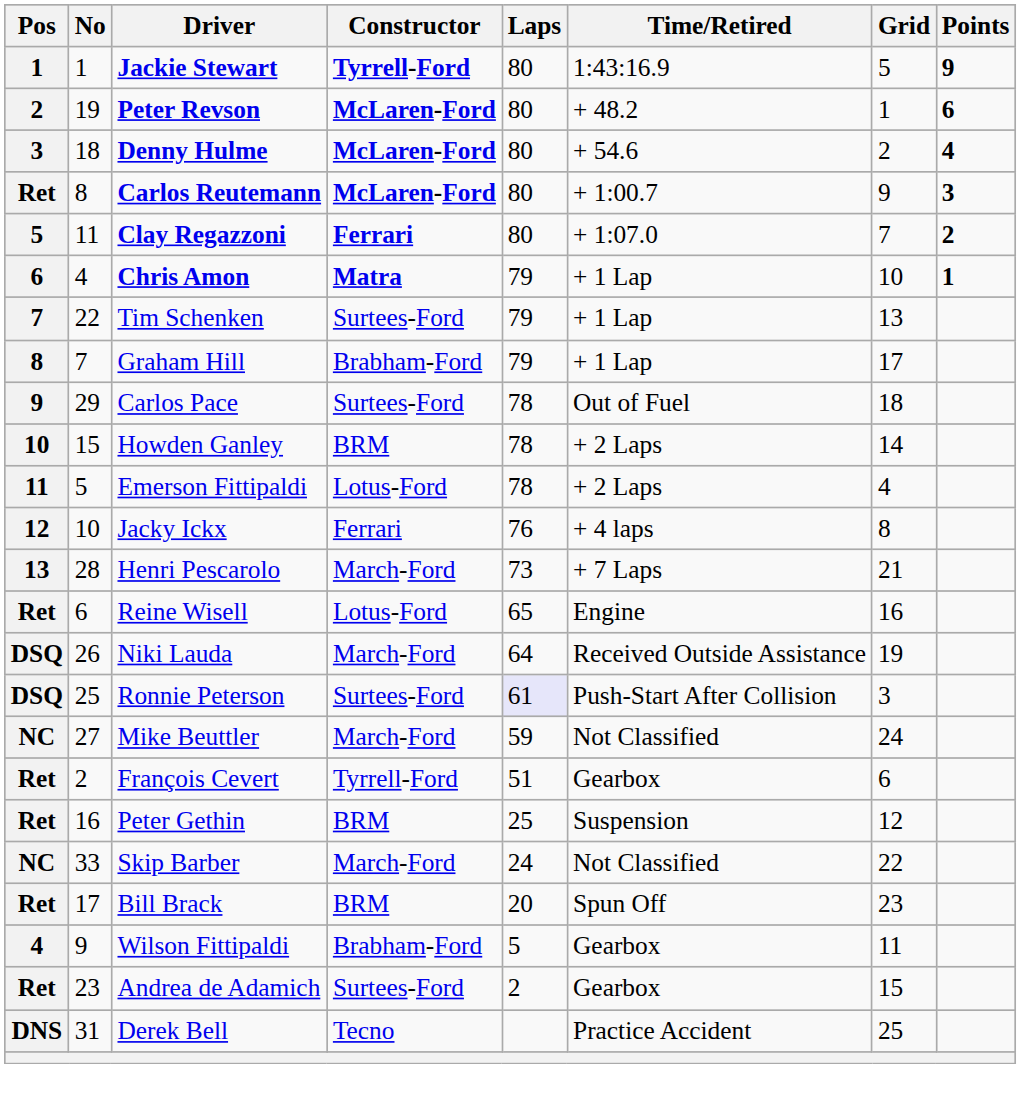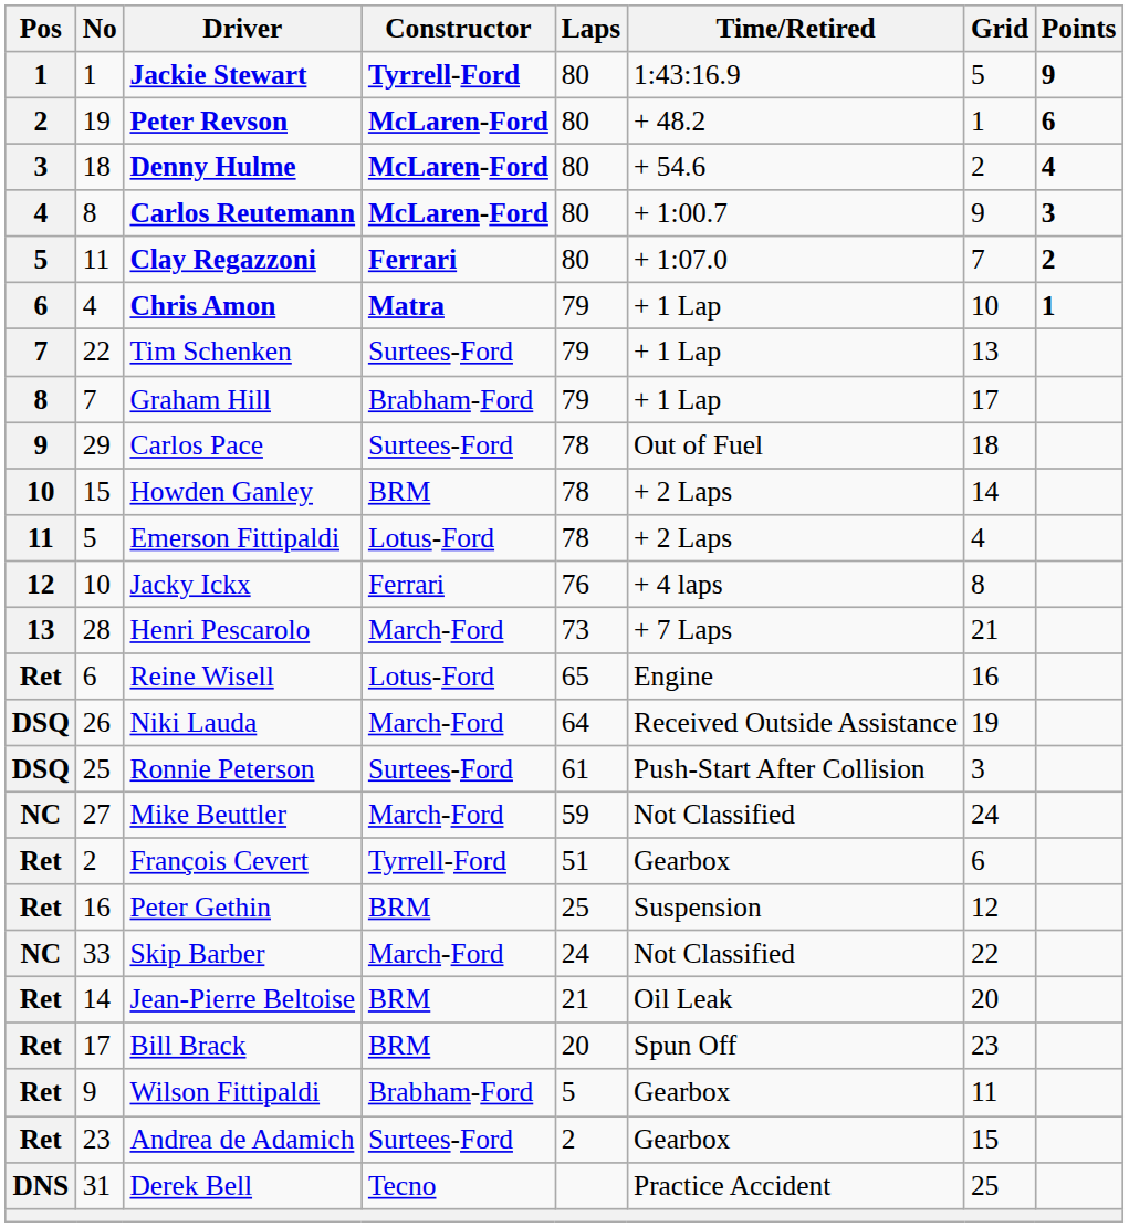Carlos Reutemann | Pos: Ret -> 4
Ronnie Peterson | Laps: lavender background -> no background
+ row: Ret | 14 | Jean-Pierre Beltoise | BRM | 21 | Oil Leak | 20
Wilson Fittipaldi | Pos: 4 -> Ret
